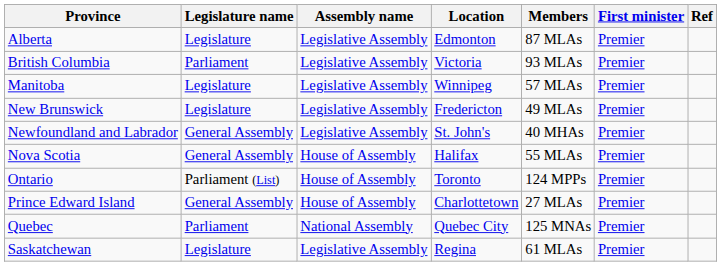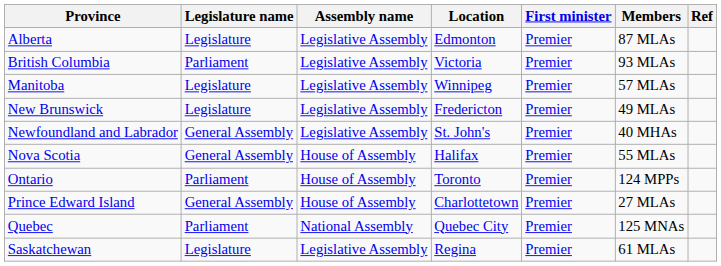columns swapped: First minister <-> Members
Ontario | Legislature name: Parliament (List) -> Parliament
